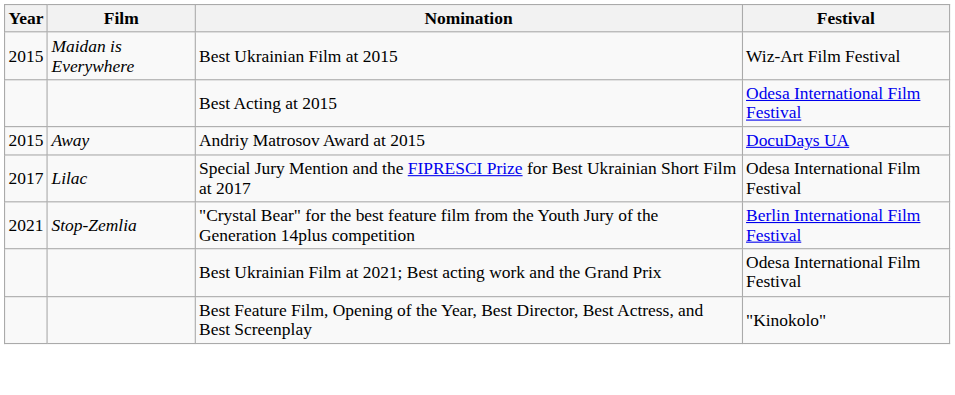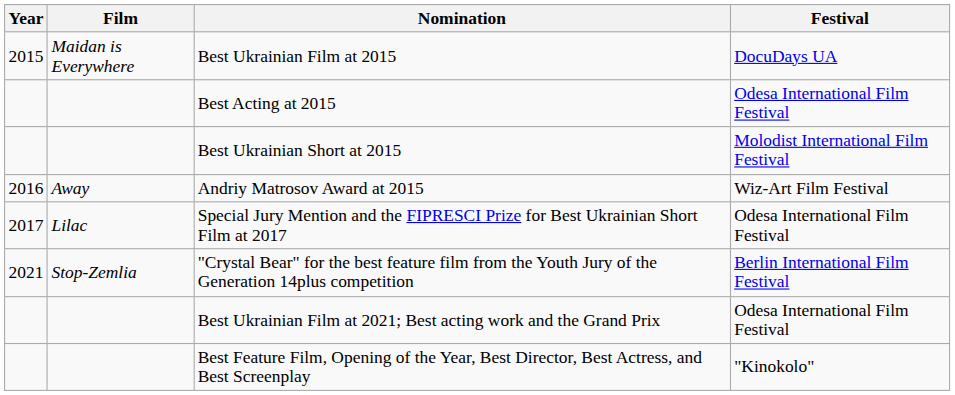Best Ukrainian Film at 2015 | Festival: Wiz-Art Film Festival -> DocuDays UA
+ row: Best Ukrainian Short at 2015 | Molodist International Film Festival
Andriy Matrosov Award at 2015 | Year: 2015 -> 2016
Andriy Matrosov Award at 2015 | Festival: DocuDays UA -> Wiz-Art Film Festival
